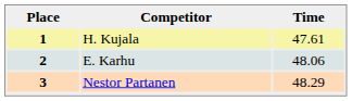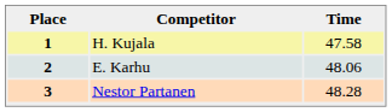1 | Time: 47.61 -> 47.58
3 | Time: 48.29 -> 48.28
